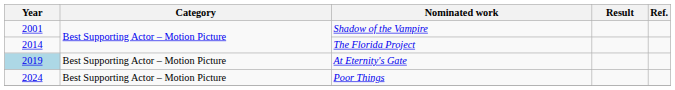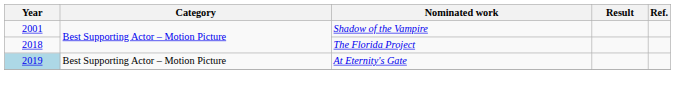The Florida Project | Year: 2014 -> 2018
- row: 2024 | Best Supporting Actor – Motion Picture | Poor Things
